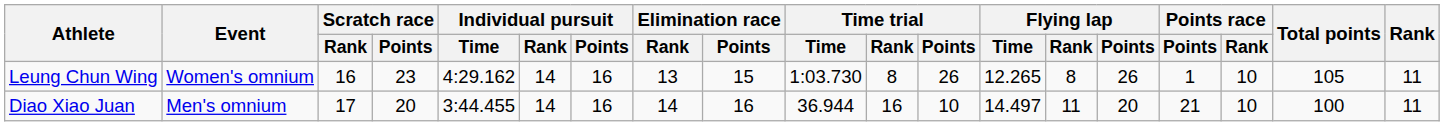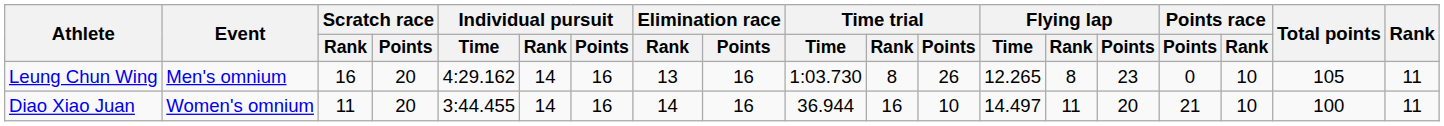Leung Chun Wing | Event: Women's omnium -> Men's omnium
Leung Chun Wing | Scratch race / Points: 23 -> 20
Leung Chun Wing | Elimination race / Points: 15 -> 16
Leung Chun Wing | Flying lap / Points: 26 -> 23
Leung Chun Wing | Points race / Points: 1 -> 0
Diao Xiao Juan | Event: Men's omnium -> Women's omnium
Diao Xiao Juan | Scratch race / Rank: 17 -> 11
